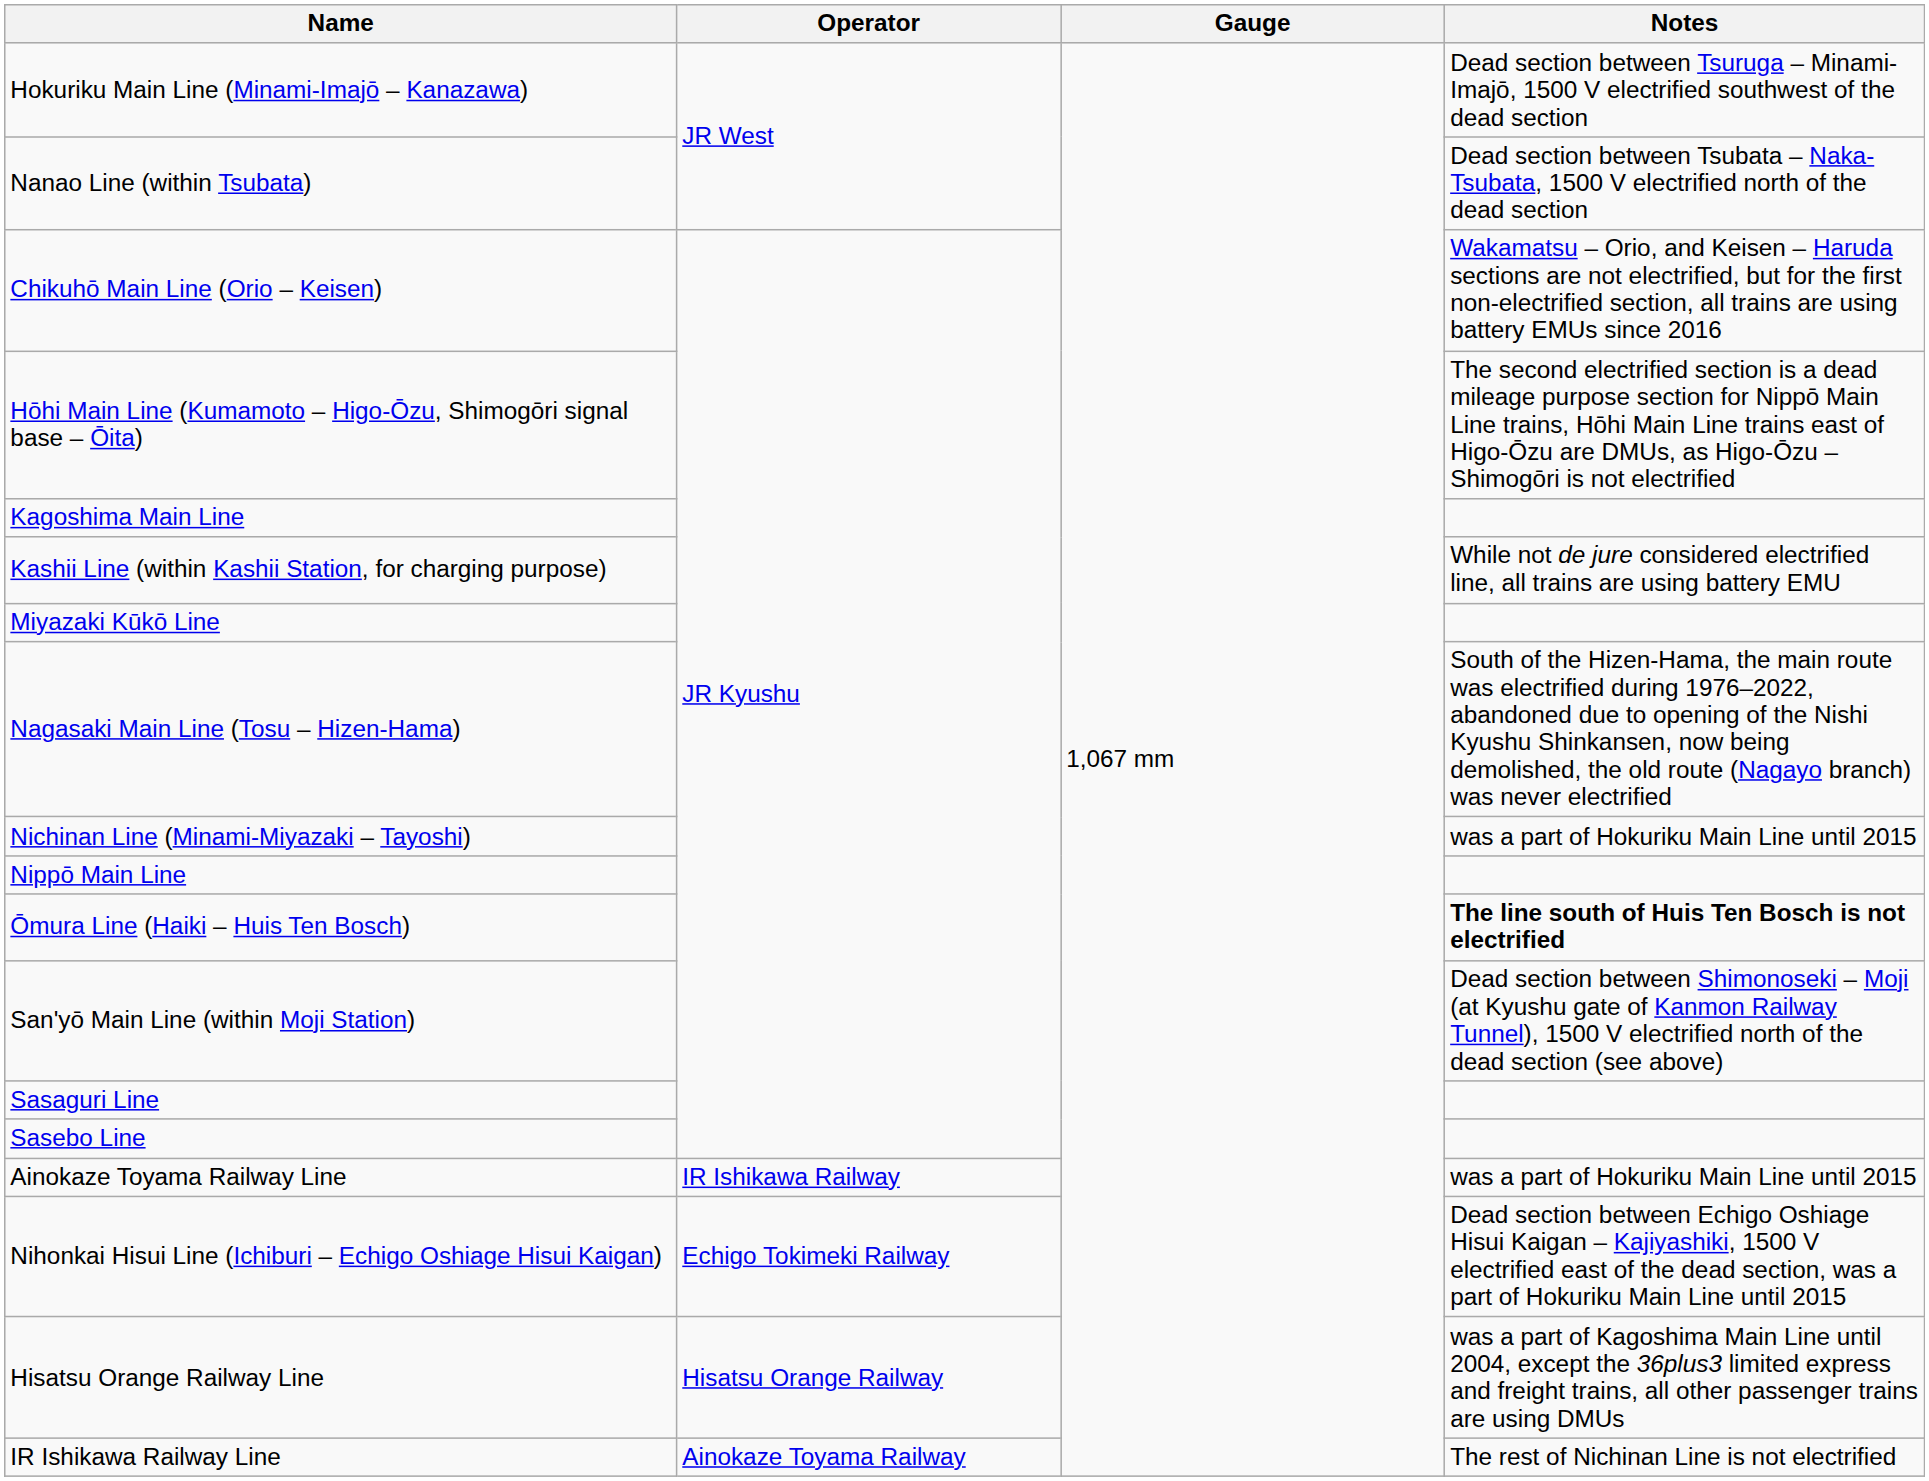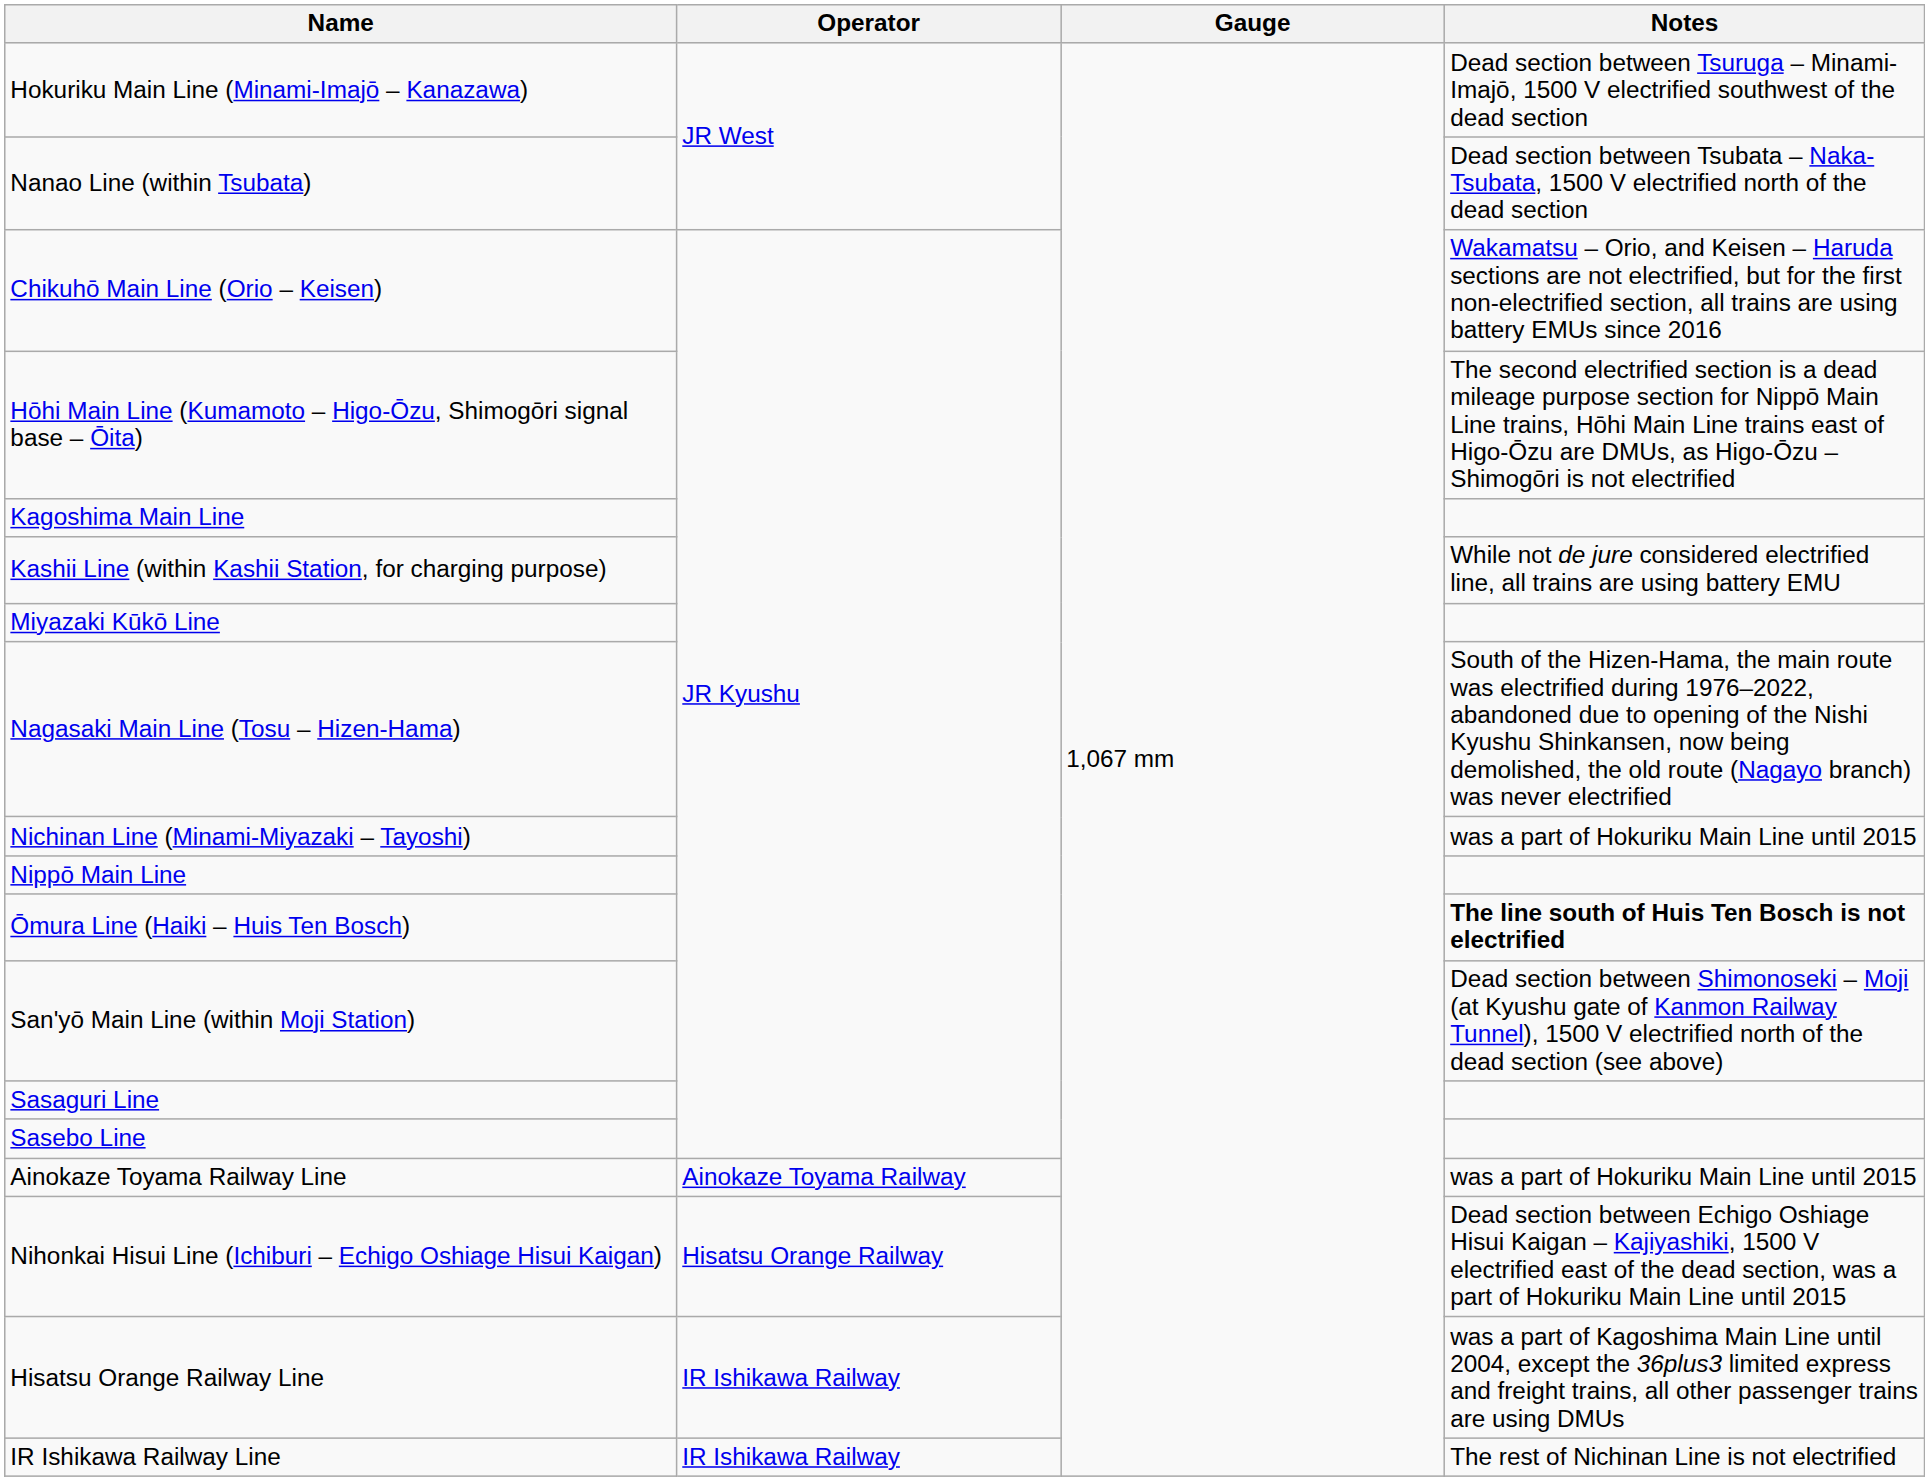Ainokaze Toyama Railway Line | Operator: IR Ishikawa Railway -> Ainokaze Toyama Railway
Nihonkai Hisui Line (Ichiburi – Echigo Oshiage Hisui Kaigan) | Operator: Echigo Tokimeki Railway -> Hisatsu Orange Railway
Hisatsu Orange Railway Line | Operator: Hisatsu Orange Railway -> IR Ishikawa Railway
IR Ishikawa Railway Line | Operator: Ainokaze Toyama Railway -> IR Ishikawa Railway
